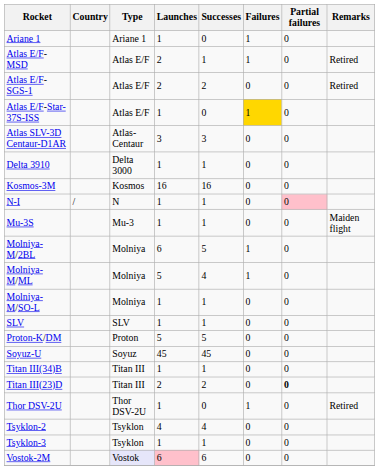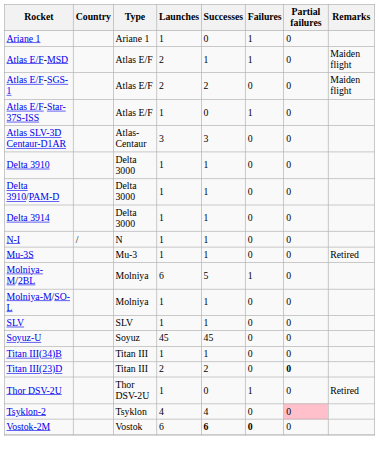Atlas E/F-MSD | Remarks: Retired -> Maiden flight
Atlas E/F-SGS-1 | Remarks: Retired -> Maiden flight
Atlas E/F-Star-37S-ISS | Failures: gold background -> no background
+ row: Delta 3910/PAM-D | Delta 3000 | 1 | 1 | 0 | 0
+ row: Delta 3914 | Delta 3000 | 1 | 1 | 0 | 0
- row: Kosmos-3M | Kosmos | 16 | 16 | 0 | 0
N-I | Partial failures: pink background -> no background
Mu-3S | Remarks: Maiden flight -> Retired
- row: Molniya-M/ML | Molniya | 5 | 4 | 1 | 0
- row: Proton-K/DM | Proton | 5 | 5 | 0 | 0
Tsyklon-2 | Partial failures: no background -> pink background
- row: Tsyklon-3 | Tsyklon | 1 | 1 | 0 | 0
Vostok-2M | Type: lavender background -> no background
Vostok-2M | Launches: pink background -> no background
Vostok-2M | Successes: normal -> bold
Vostok-2M | Failures: normal -> bold
